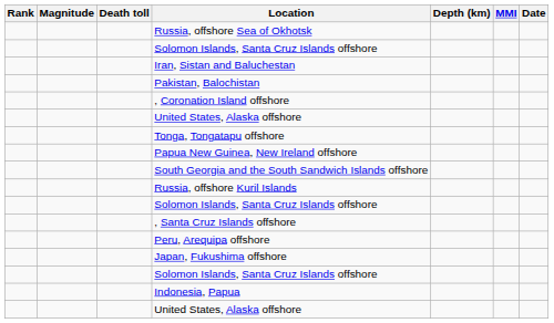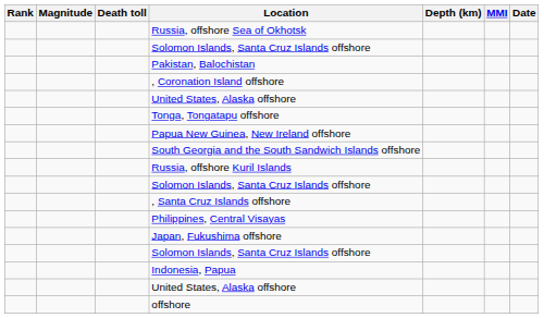- row: Iran, Sistan and Baluchestan
- row: Peru, Arequipa offshore
+ row: Philippines, Central Visayas
+ row: offshore
